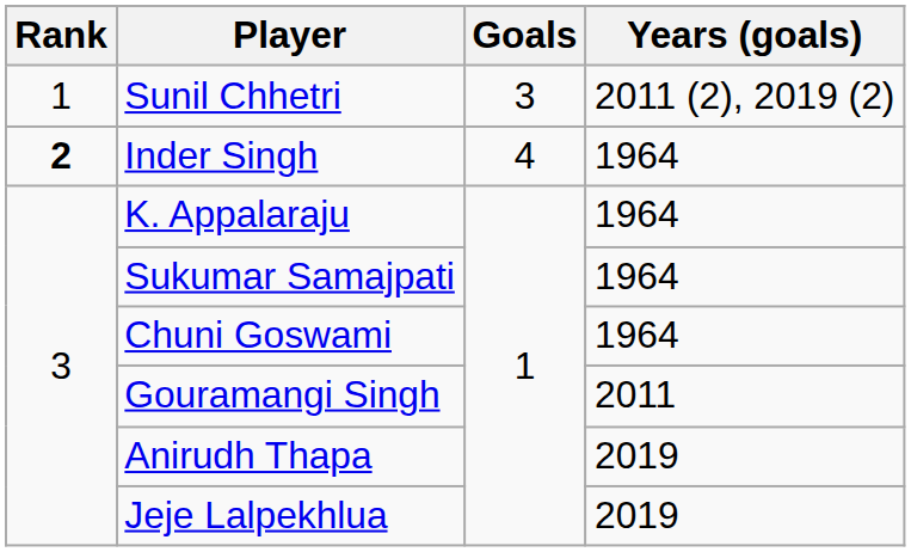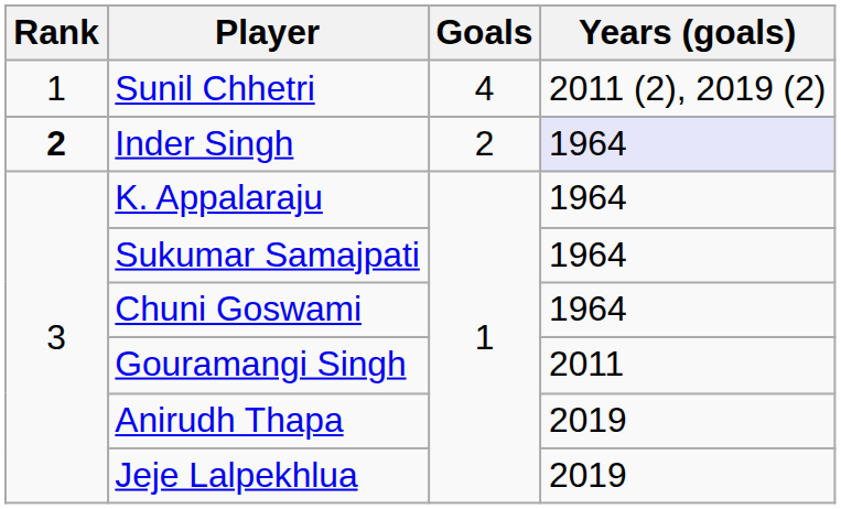Sunil Chhetri | Goals: 3 -> 4
Inder Singh | Goals: 4 -> 2
Inder Singh | Years (goals): no background -> lavender background
